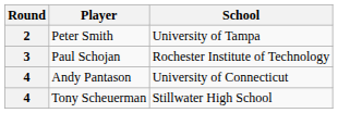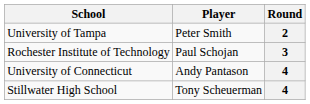columns swapped: Round <-> School
